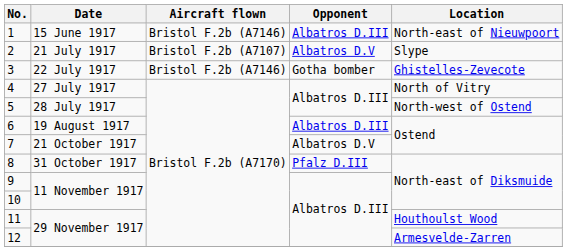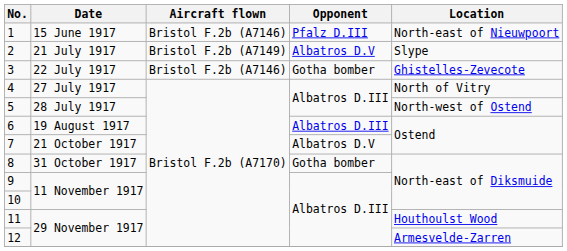1 | Opponent: Albatros D.III -> Pfalz D.III
2 | Aircraft flown: Bristol F.2b (A7107) -> Bristol F.2b (A7149)
8 | Opponent: Pfalz D.III -> Gotha bomber
